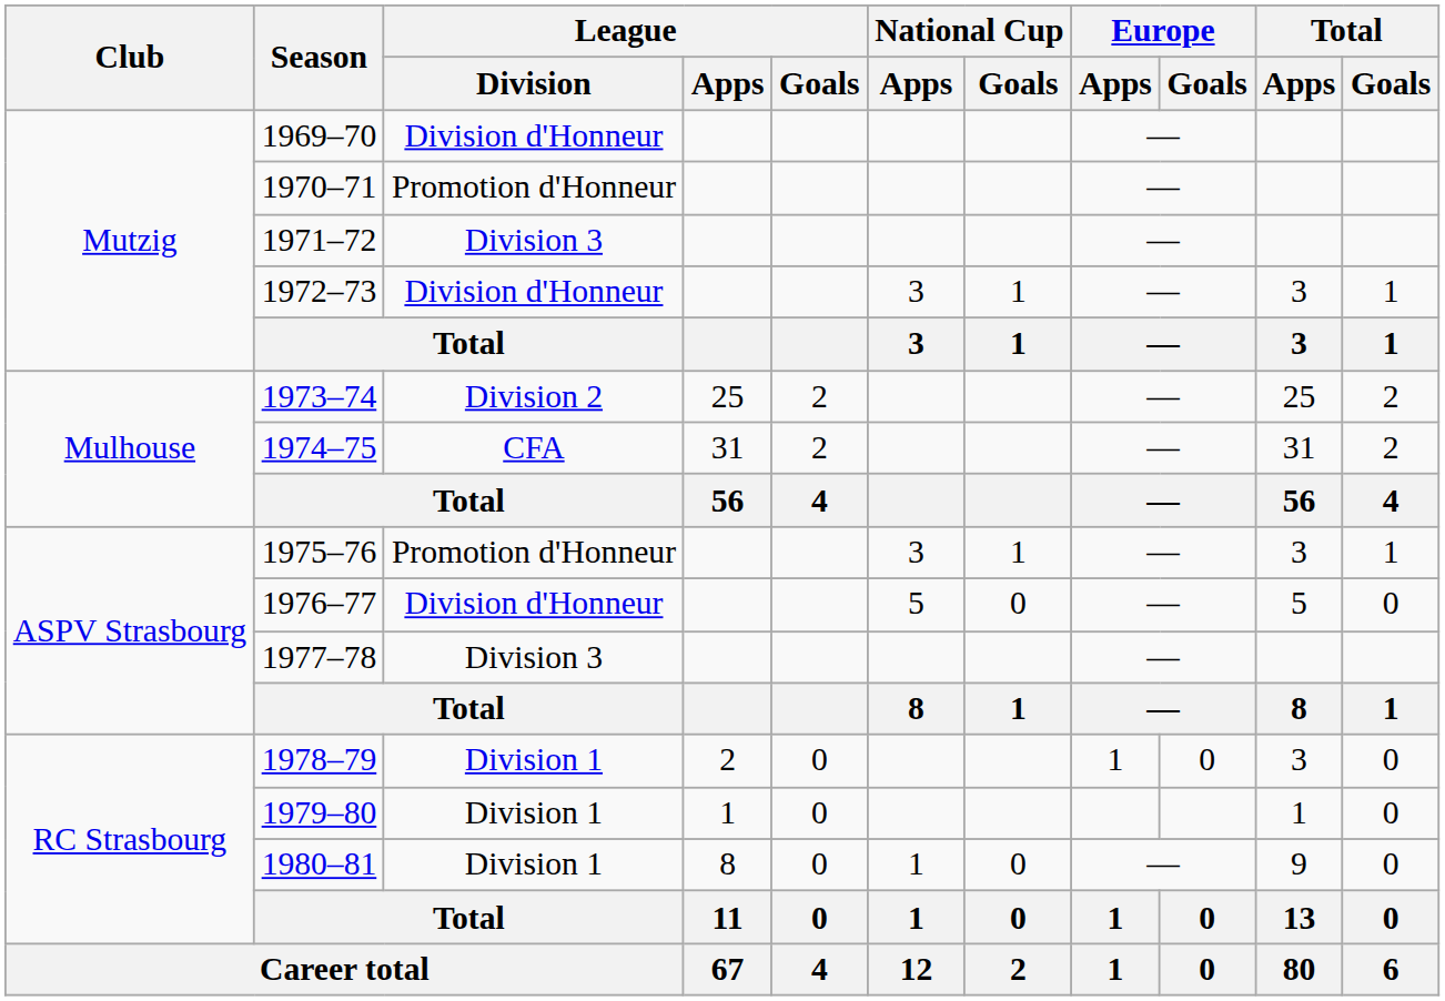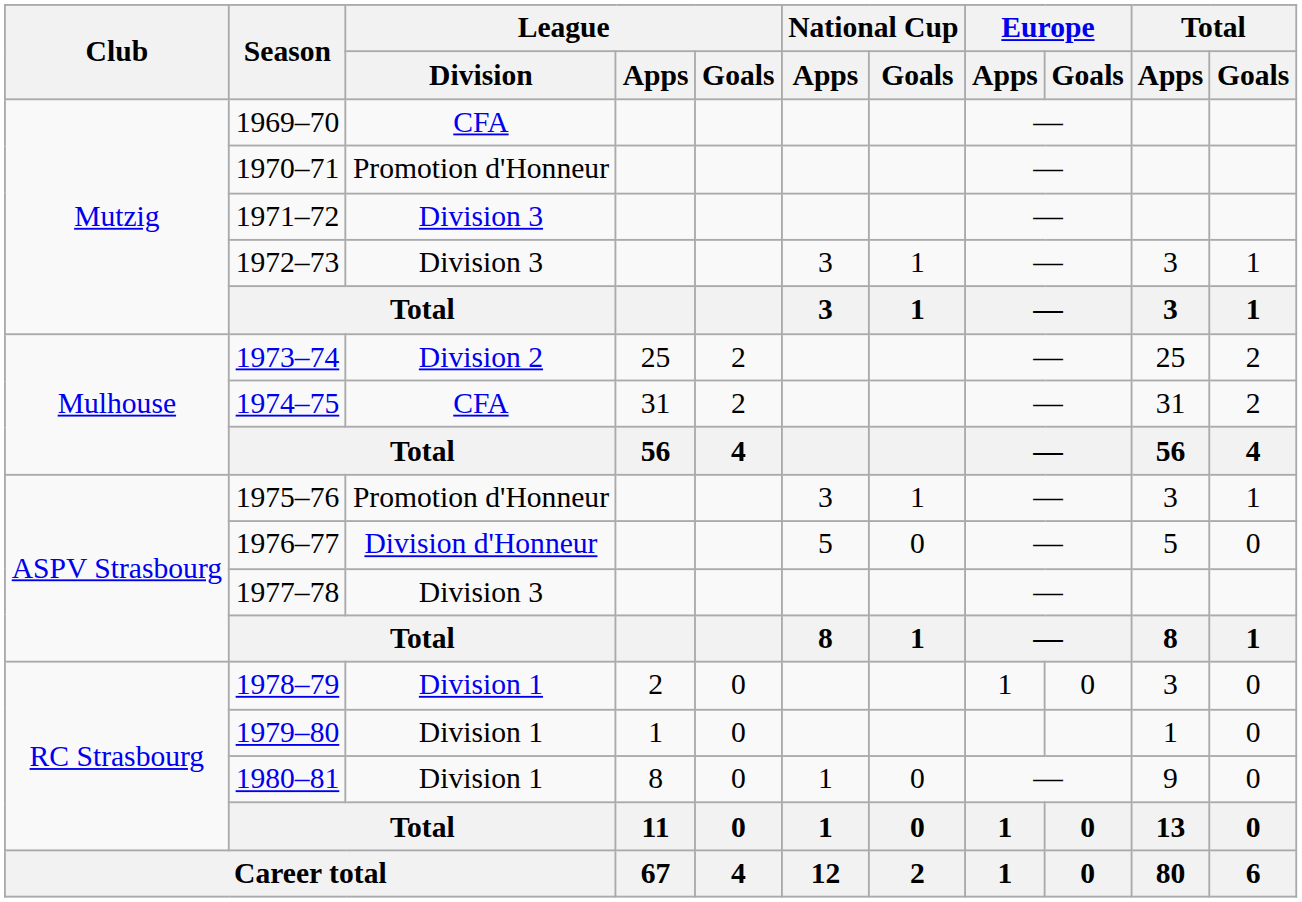1969–70 | League / Division: Division d'Honneur -> CFA
1972–73 | League / Division: Division d'Honneur -> Division 3
